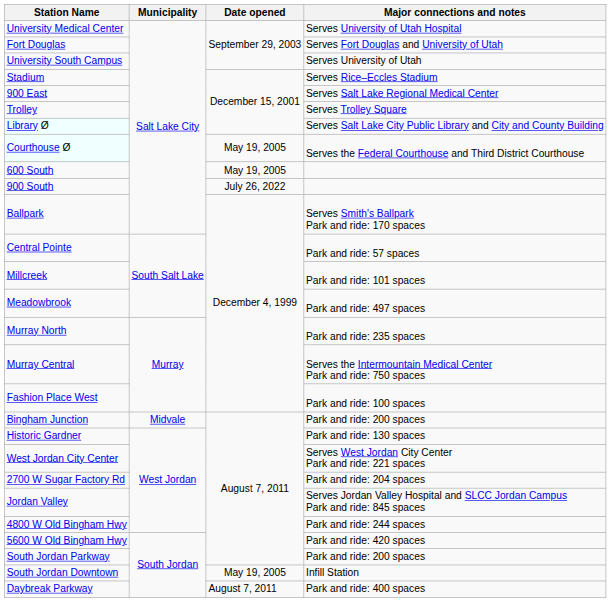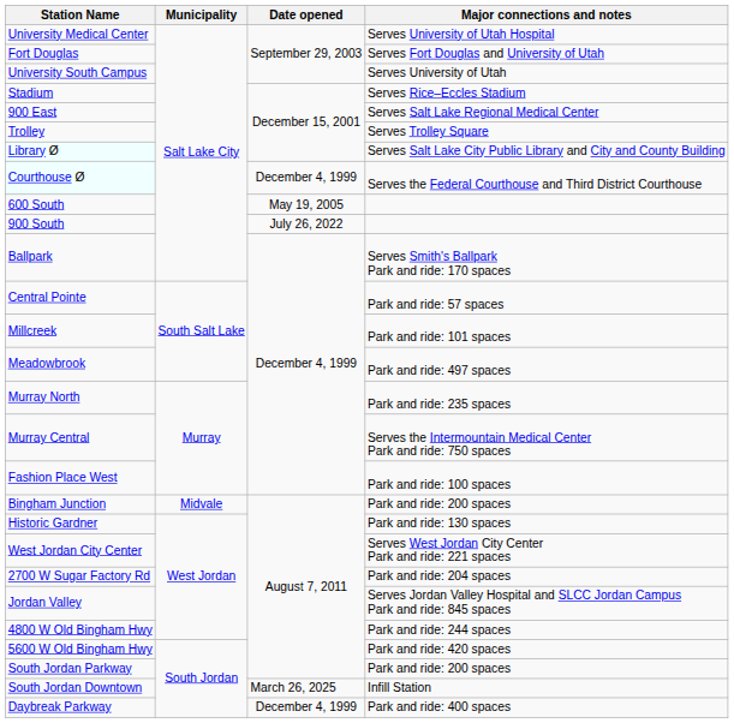Courthouse Ø | Date opened: May 19, 2005 -> December 4, 1999
South Jordan Downtown | Date opened: May 19, 2005 -> March 26, 2025
Daybreak Parkway | Date opened: August 7, 2011 -> December 4, 1999
